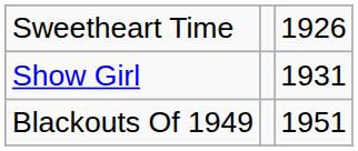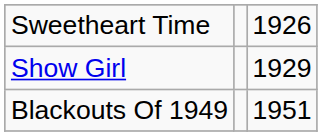Show Girl | column 3: 1931 -> 1929
